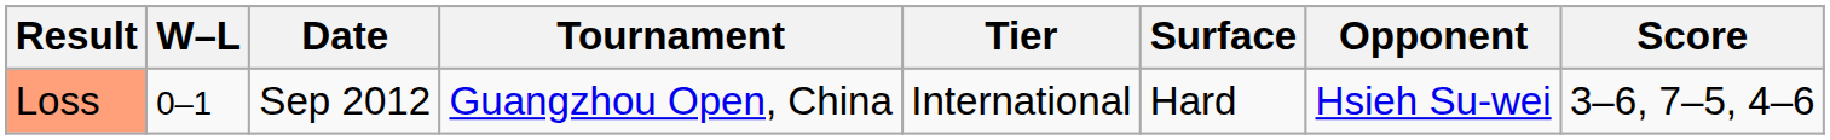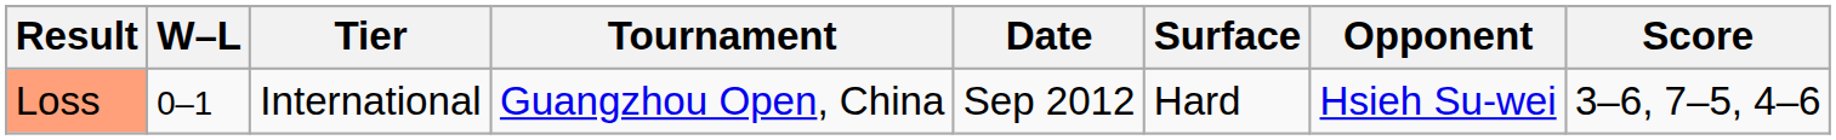columns swapped: Date <-> Tier
